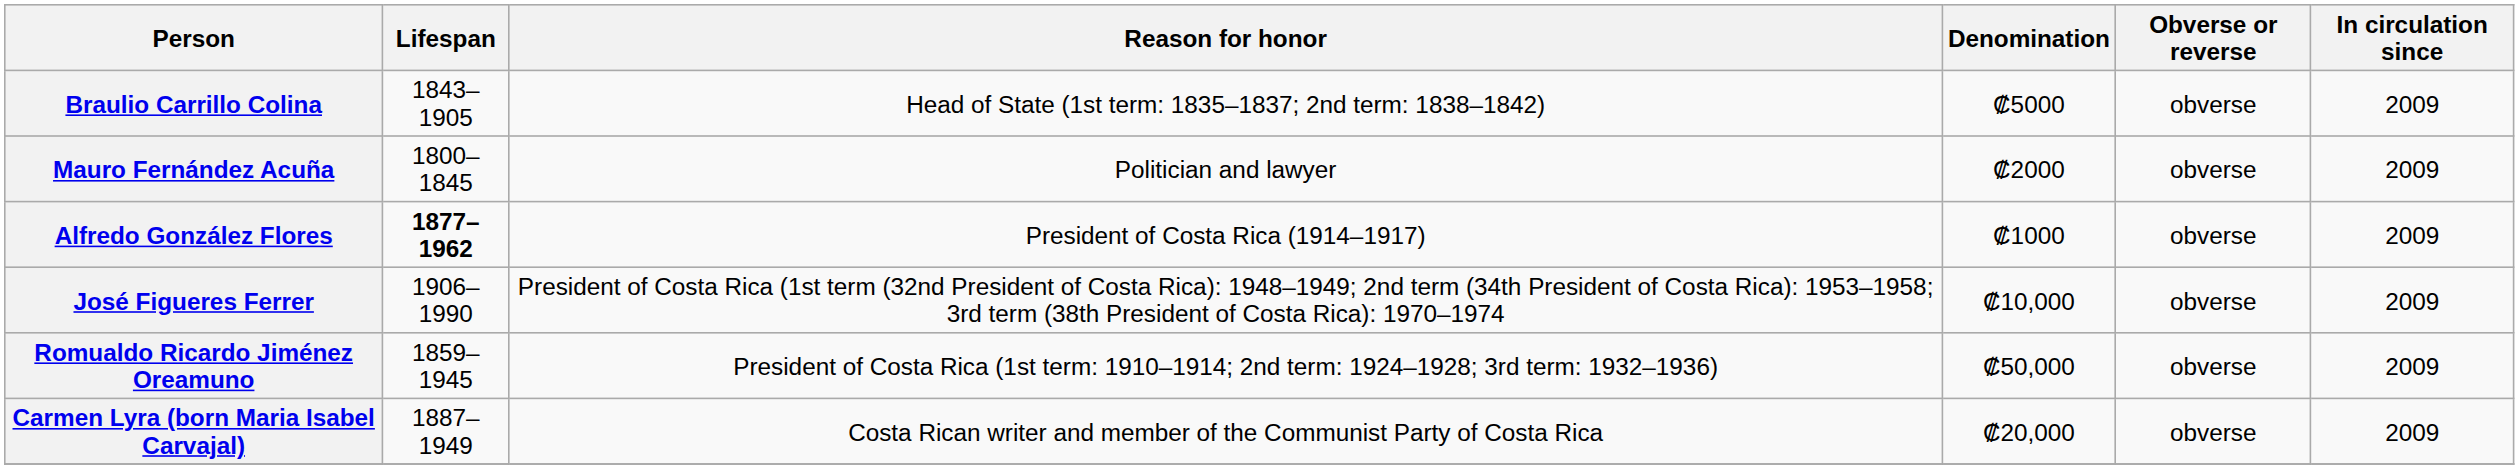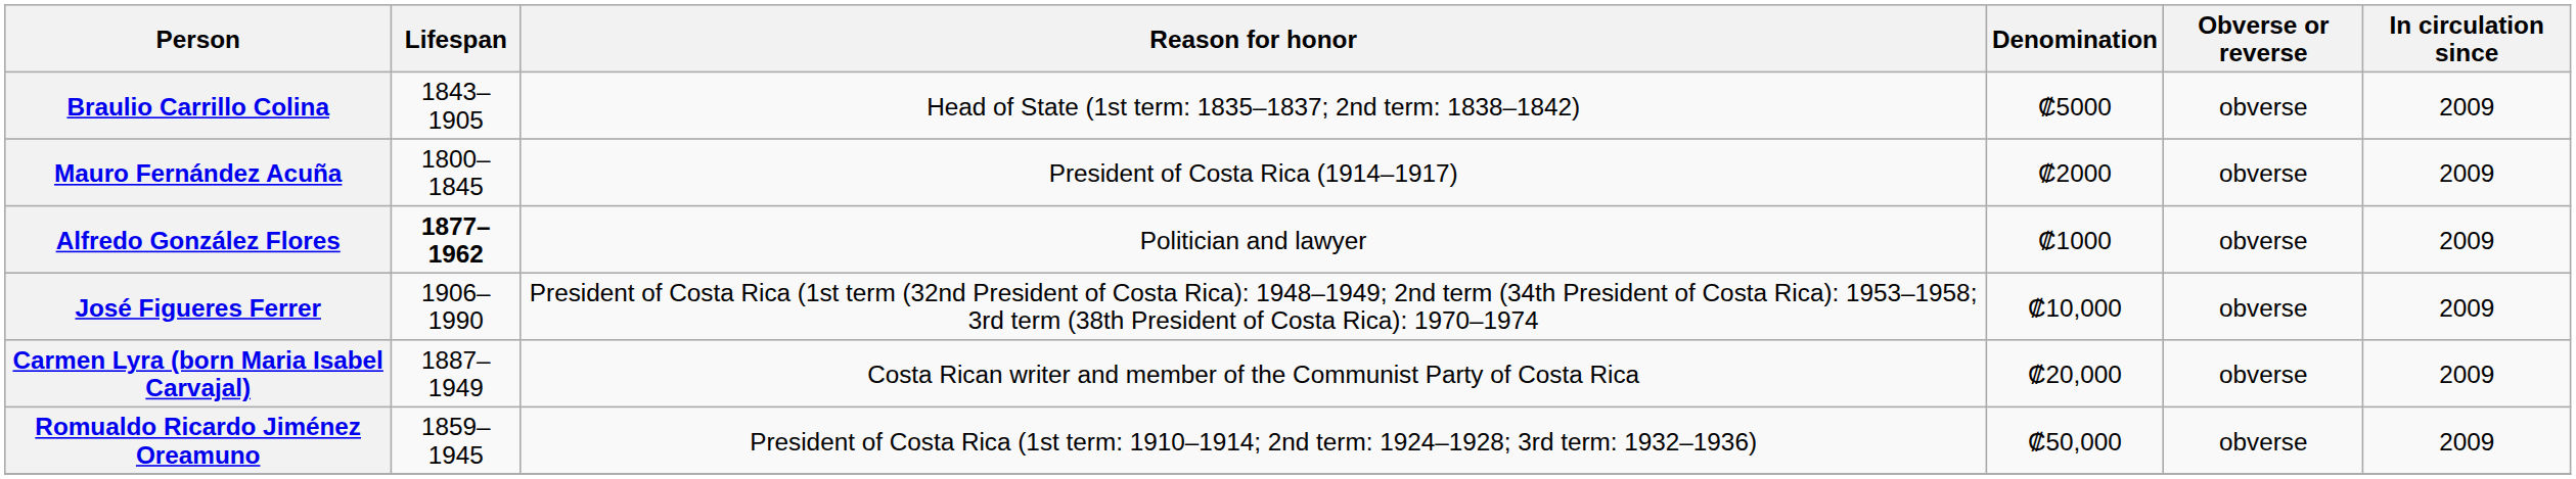Mauro Fernández Acuña | Reason for honor: Politician and lawyer -> President of Costa Rica (1914–1917)
Alfredo González Flores | Reason for honor: President of Costa Rica (1914–1917) -> Politician and lawyer
rows swapped: Carmen Lyra (born Maria Isabel Carvajal) <-> Romualdo Ricardo Jiménez Oreamuno
